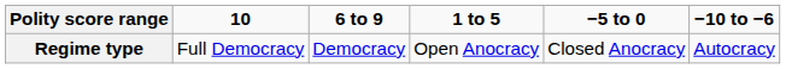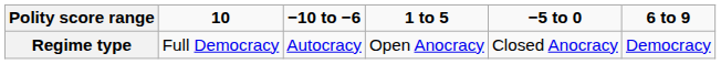columns swapped: 6 to 9 <-> −10 to −6
